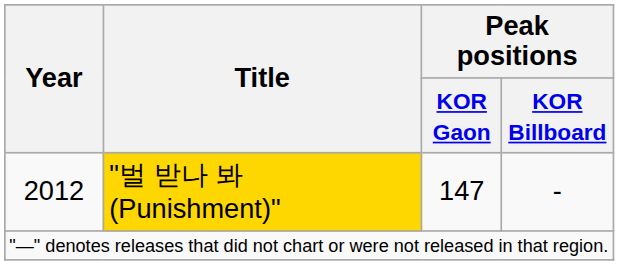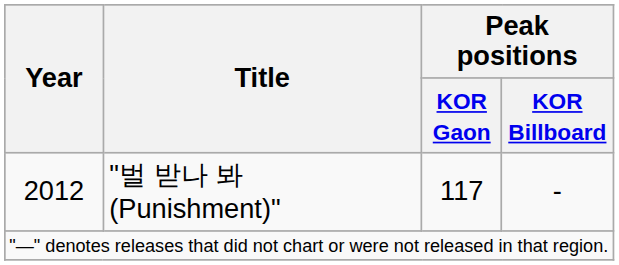2012 | Title: gold background -> no background
2012 | Peak positions / KOR Gaon: 147 -> 117
